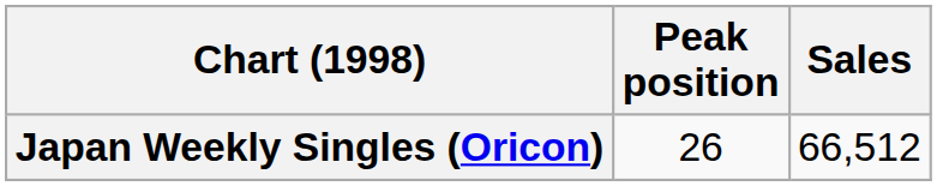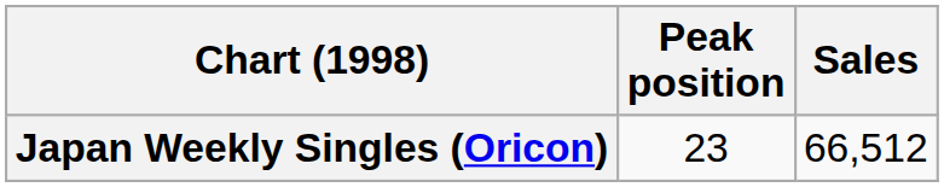Japan Weekly Singles (Oricon) | Peak position: 26 -> 23
